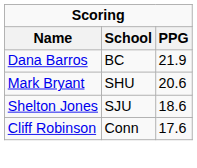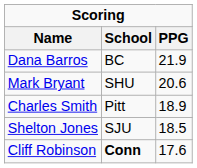+ row: Charles Smith | Pitt | 18.9
Shelton Jones | PPG: 18.6 -> 18.5
Cliff Robinson | School: normal -> bold
